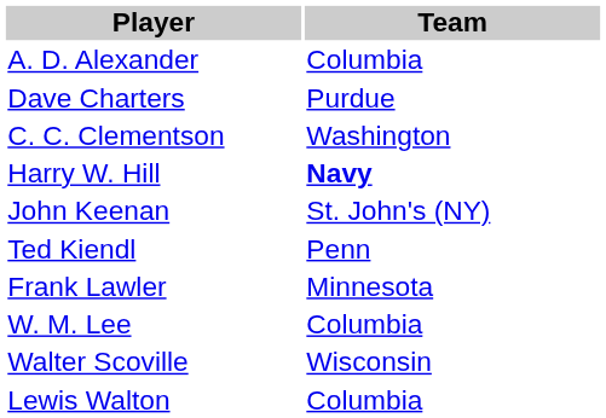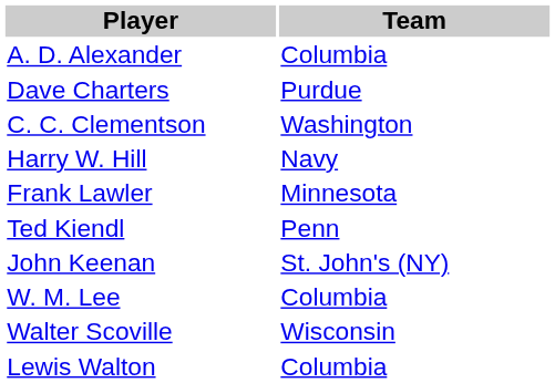Harry W. Hill | Team: bold -> normal
rows swapped: John Keenan <-> Frank Lawler
